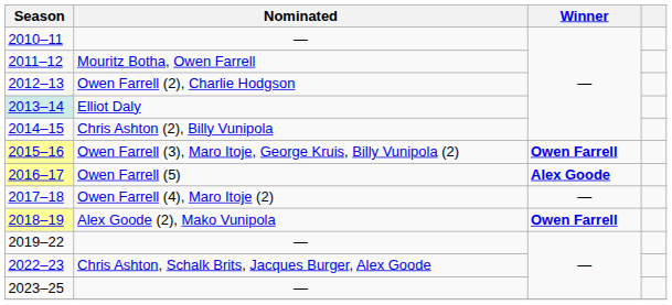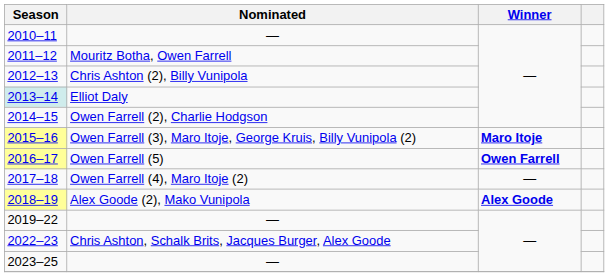2012–13 | Nominated: Owen Farrell (2), Charlie Hodgson -> Chris Ashton (2), Billy Vunipola
2014–15 | Nominated: Chris Ashton (2), Billy Vunipola -> Owen Farrell (2), Charlie Hodgson
2015–16 | Winner: Owen Farrell -> Maro Itoje
2016–17 | Winner: Alex Goode -> Owen Farrell
2018–19 | Winner: Owen Farrell -> Alex Goode
